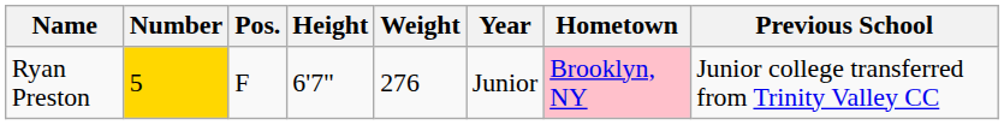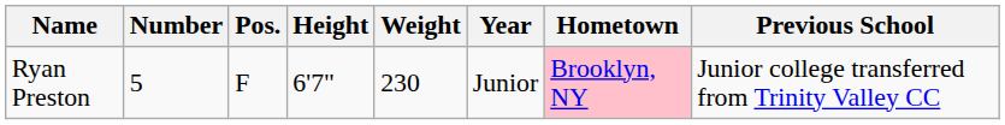Ryan Preston | Number: gold background -> no background
Ryan Preston | Weight: 276 -> 230
